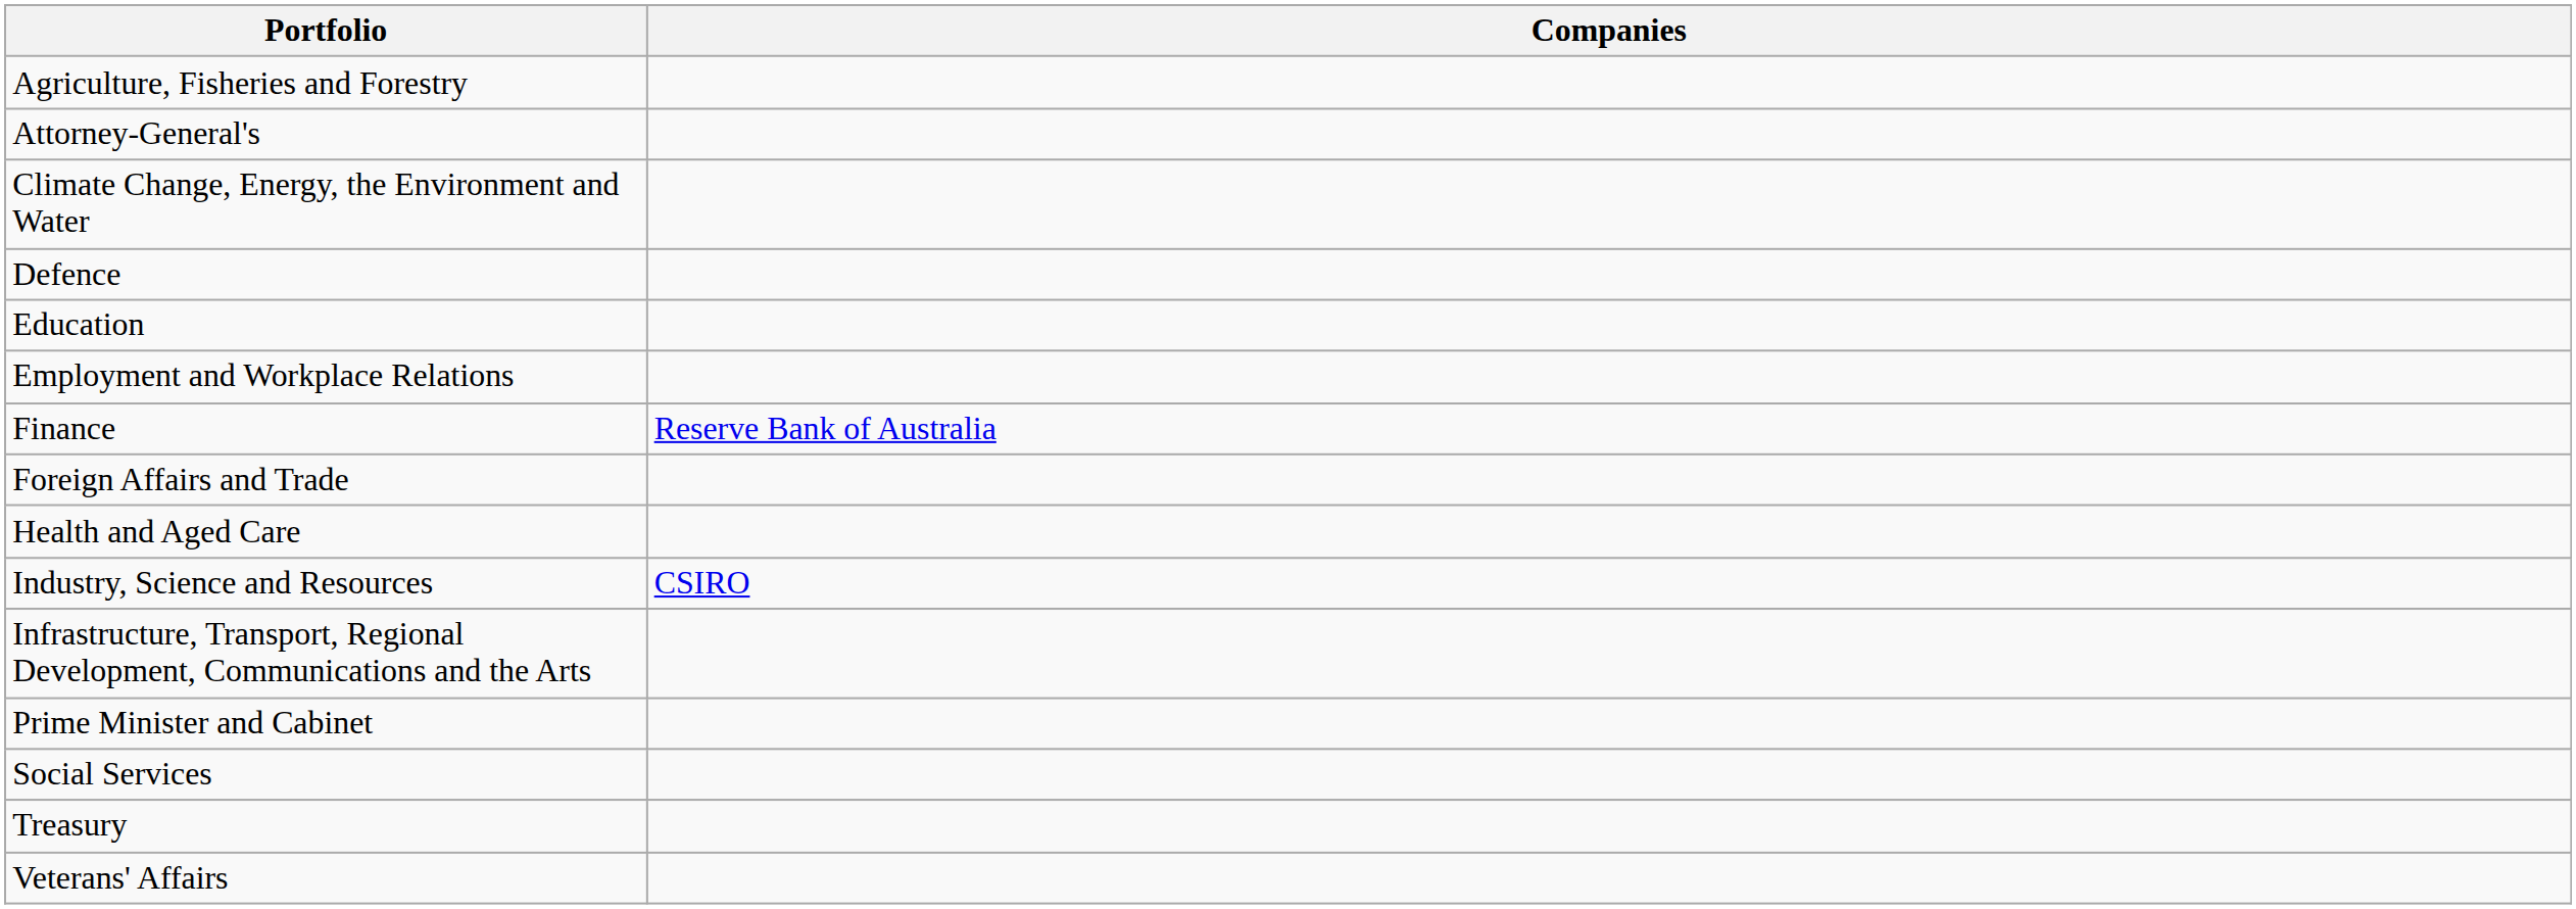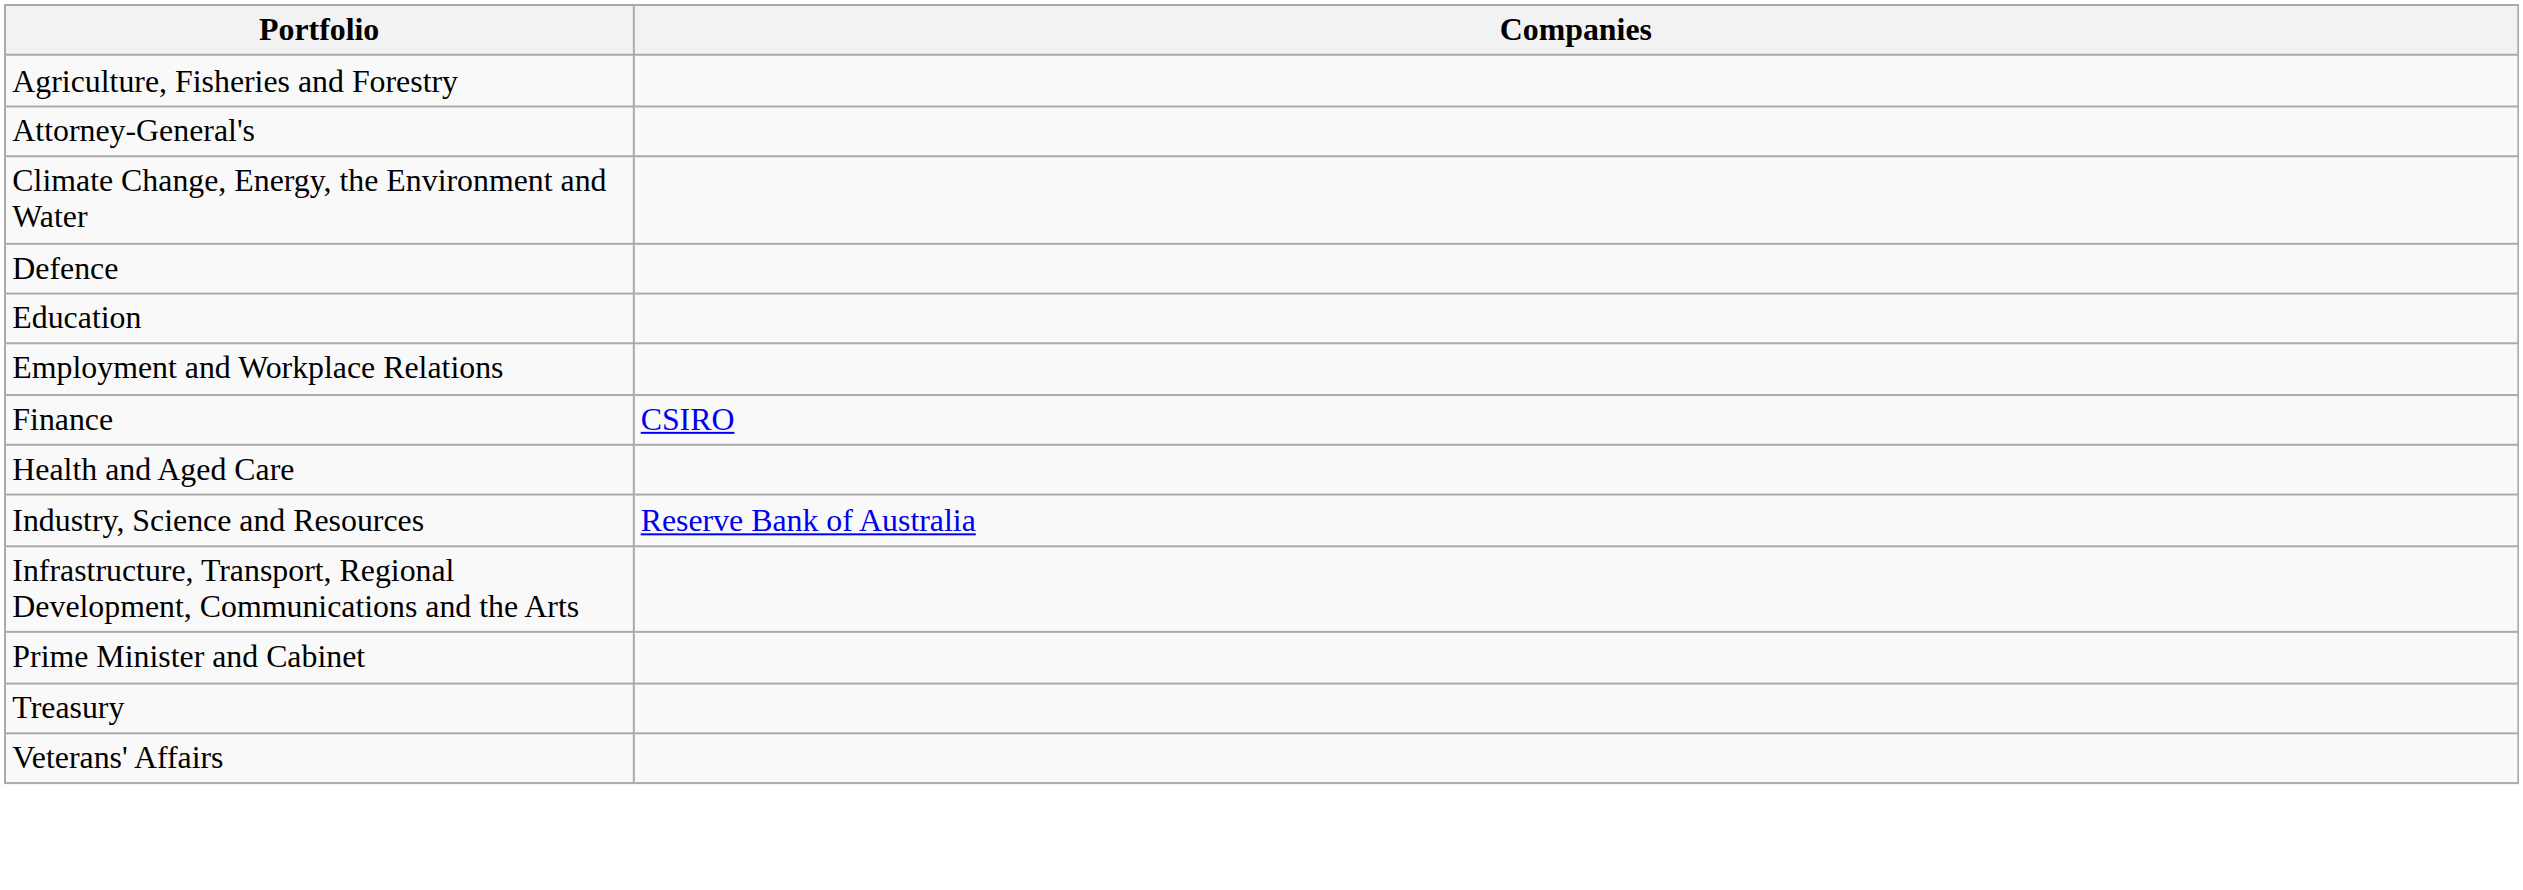Finance | Companies: Reserve Bank of Australia -> CSIRO
- row: Foreign Affairs and Trade
Industry, Science and Resources | Companies: CSIRO -> Reserve Bank of Australia
- row: Social Services
